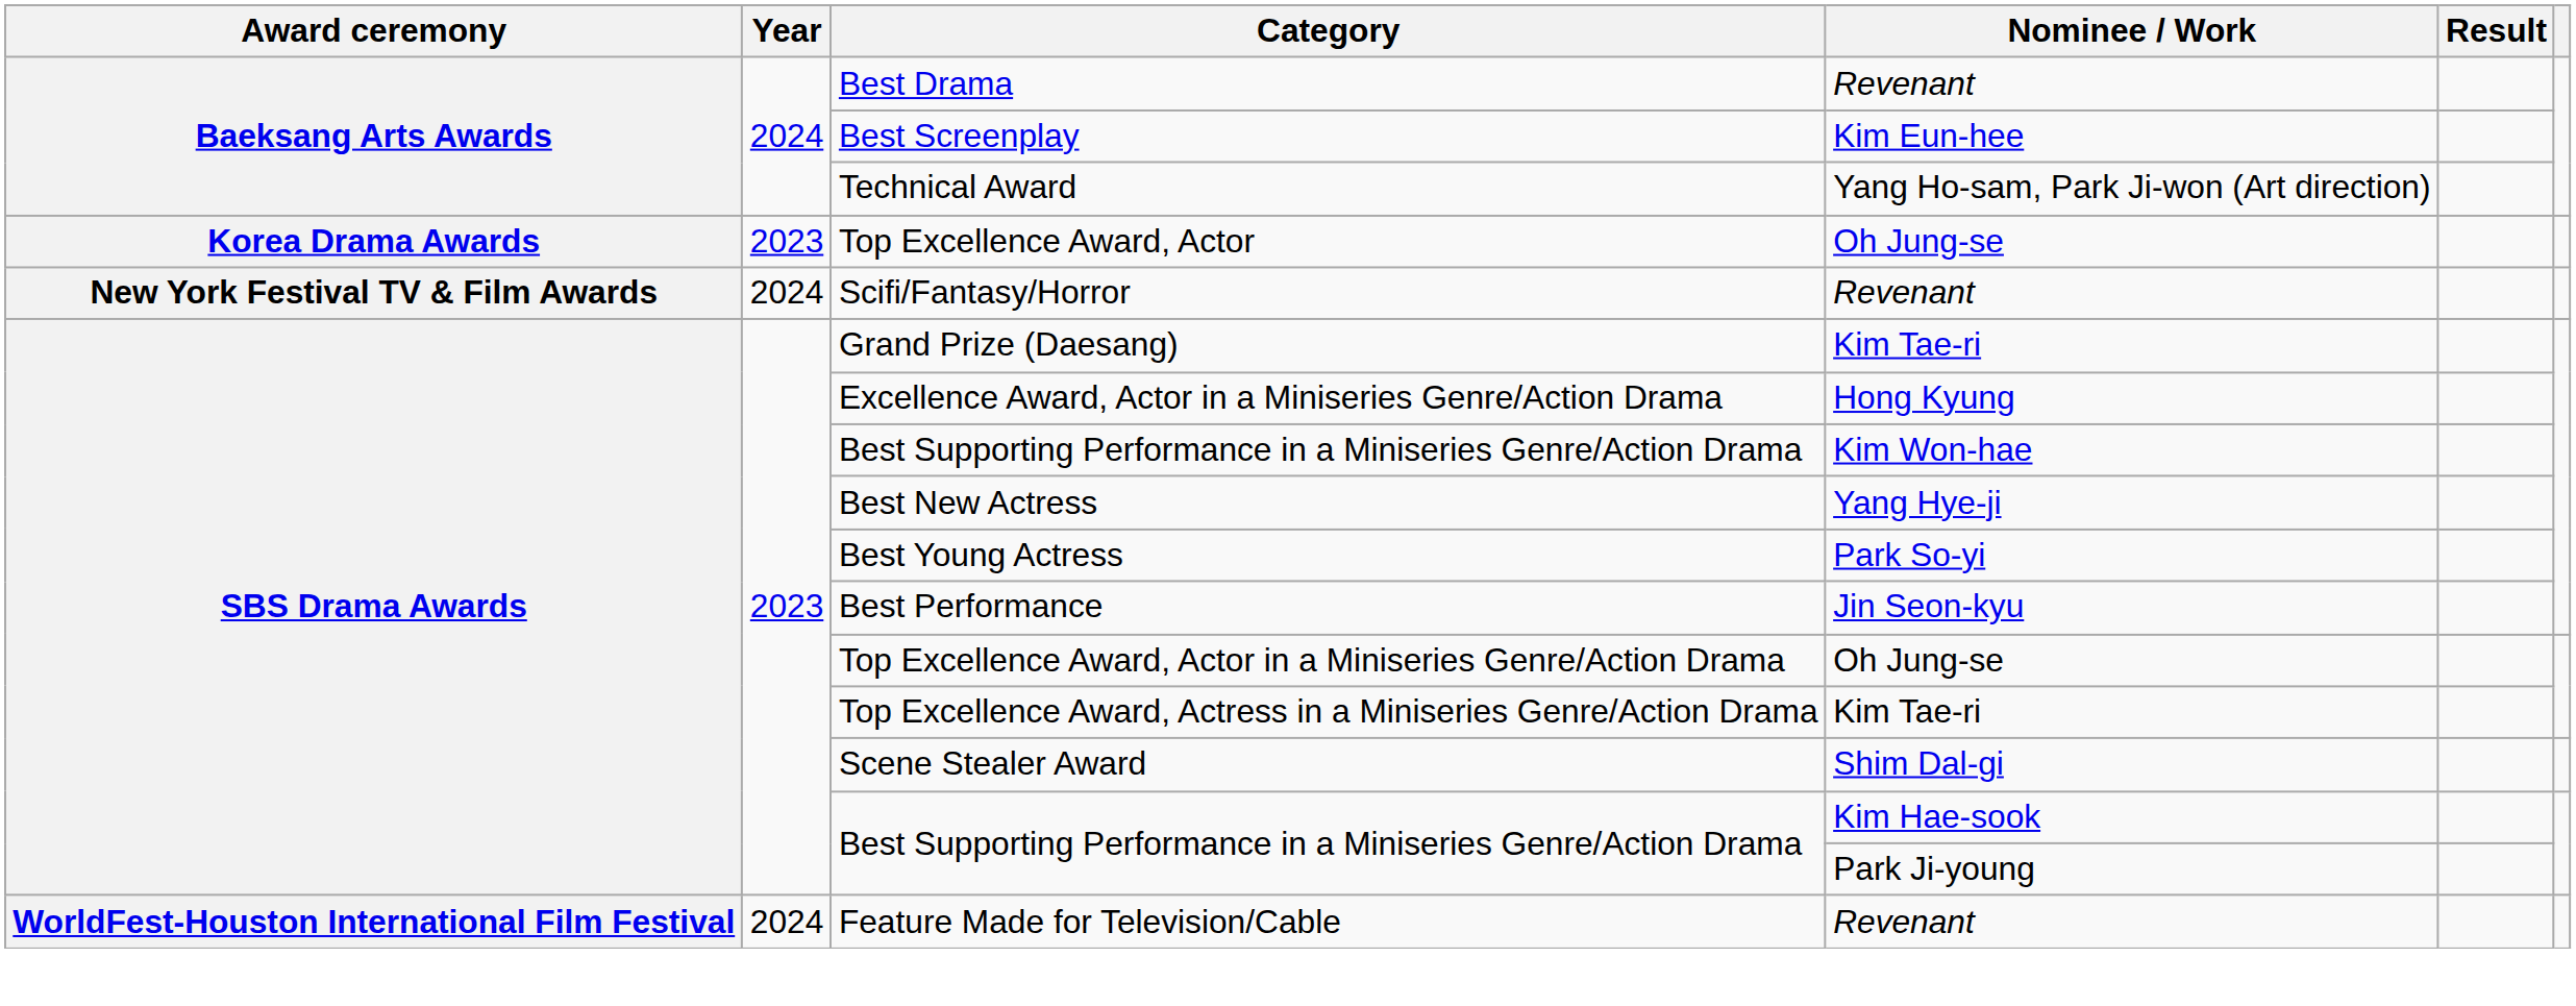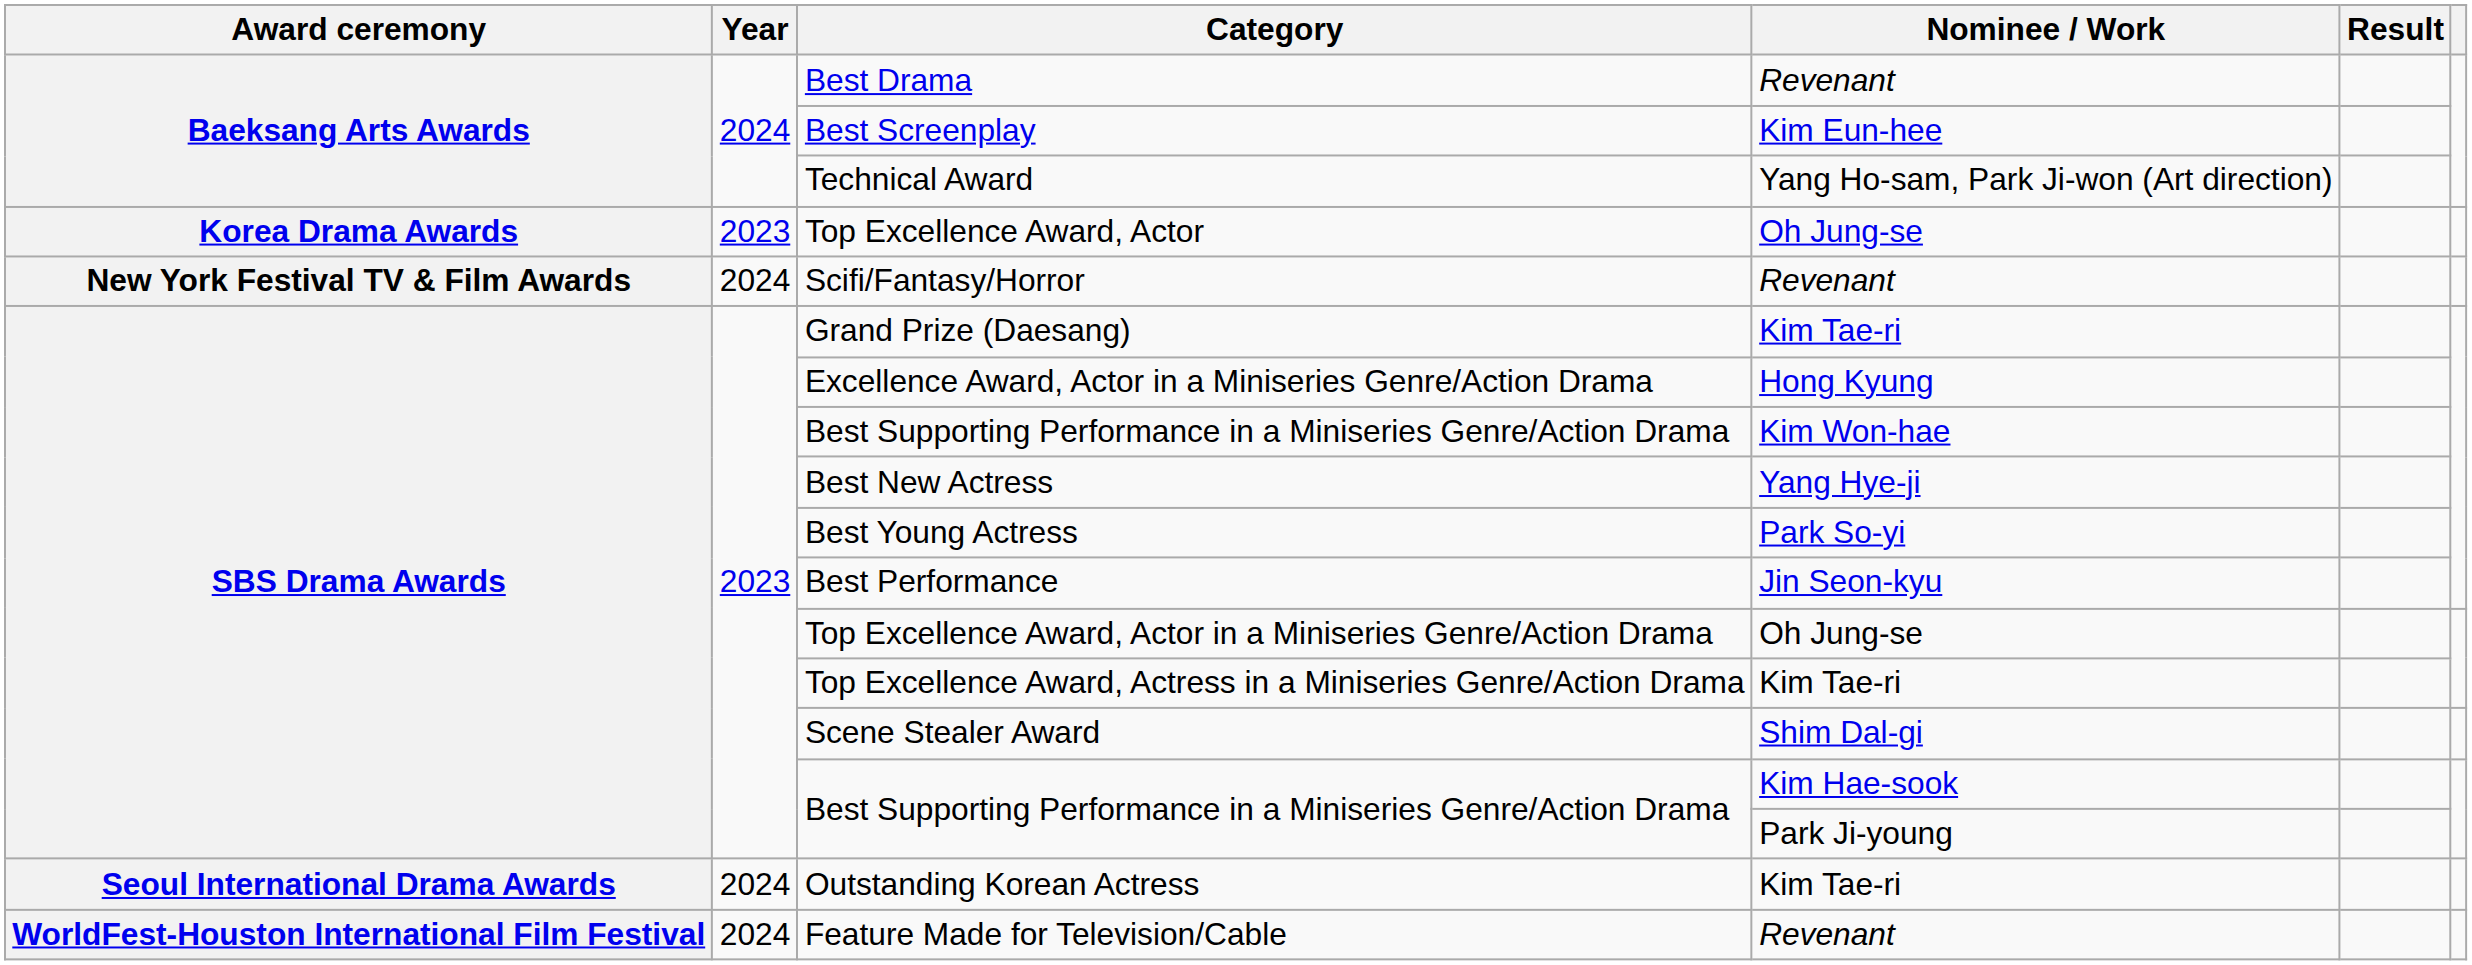+ row: Seoul International Drama Awards | 2024 | Outstanding Korean Actress | Kim Tae-ri
